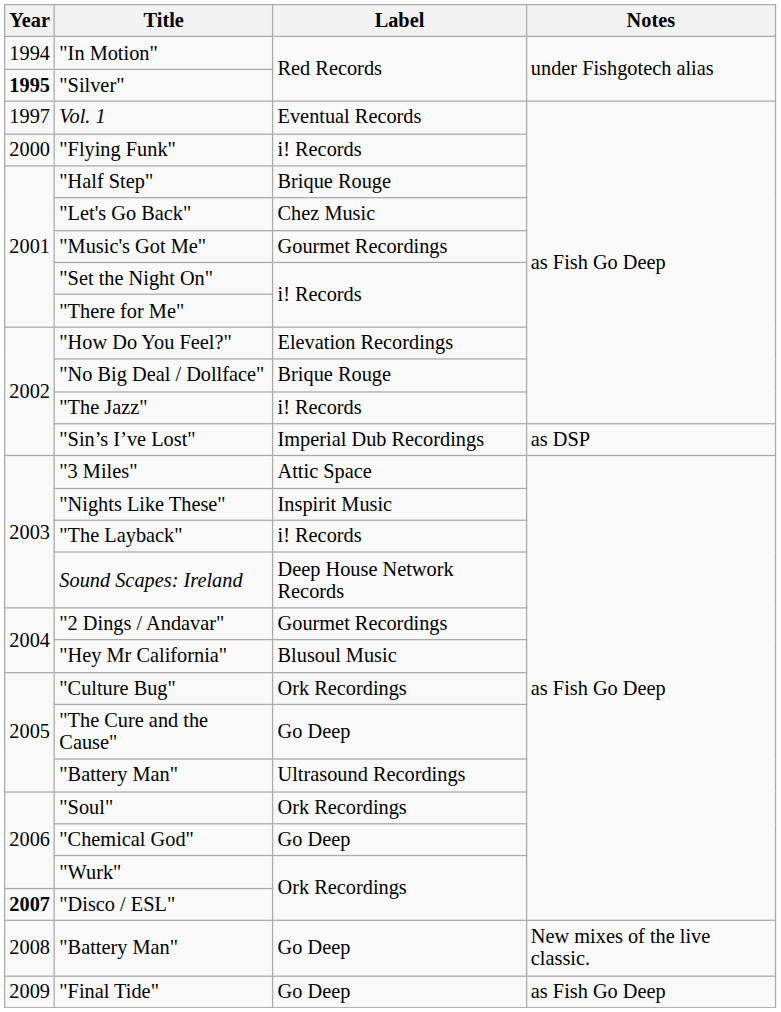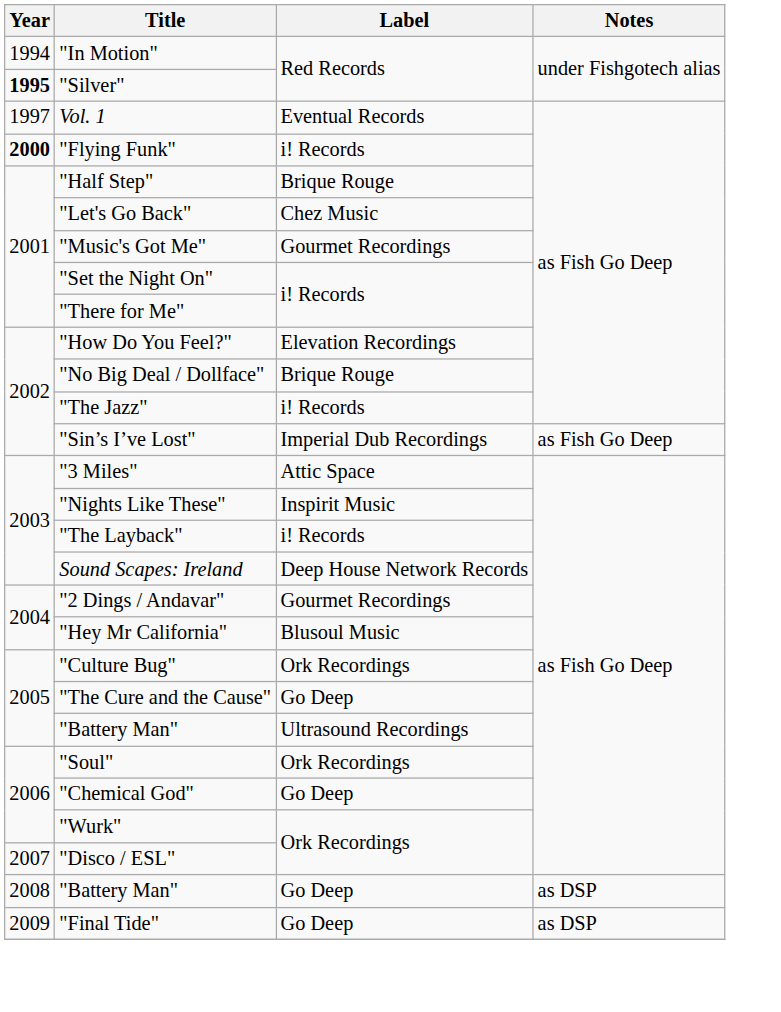"Flying Funk" | Year: normal -> bold
"Sin’s I’ve Lost" | Notes: as DSP -> as Fish Go Deep
"Disco / ESL" | Year: bold -> normal
"Battery Man" / Go Deep | Notes: New mixes of the live classic. -> as DSP
"Final Tide" | Notes: as Fish Go Deep -> as DSP
